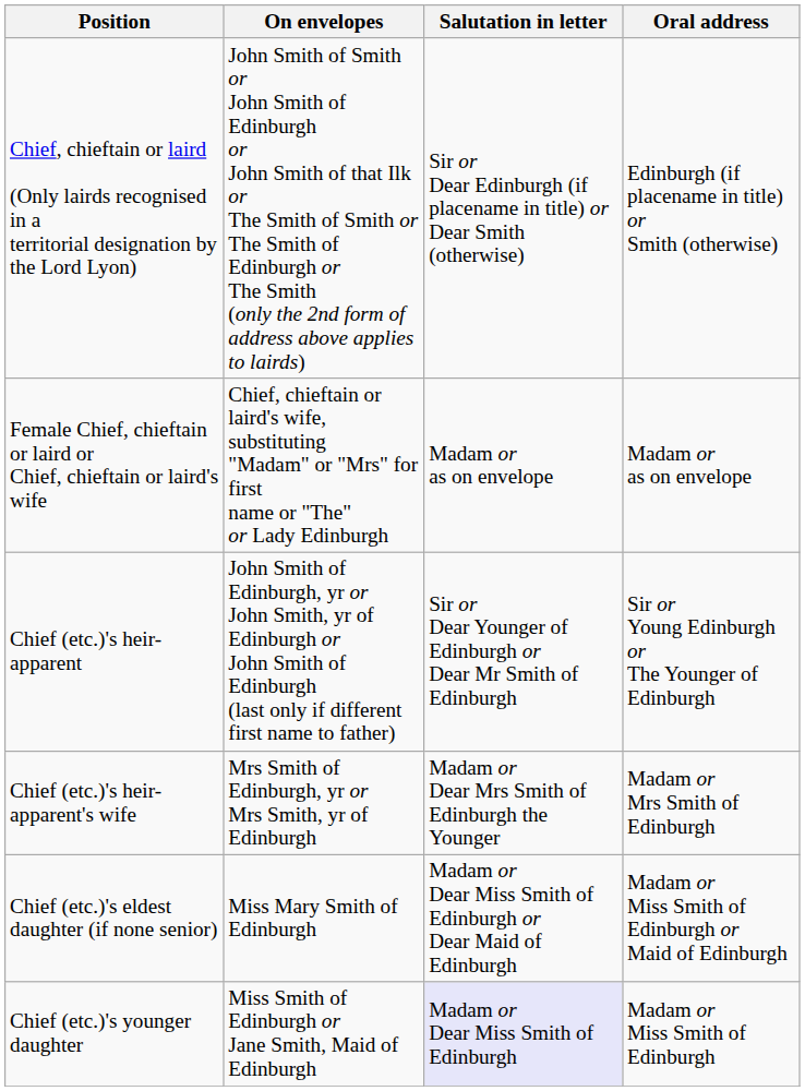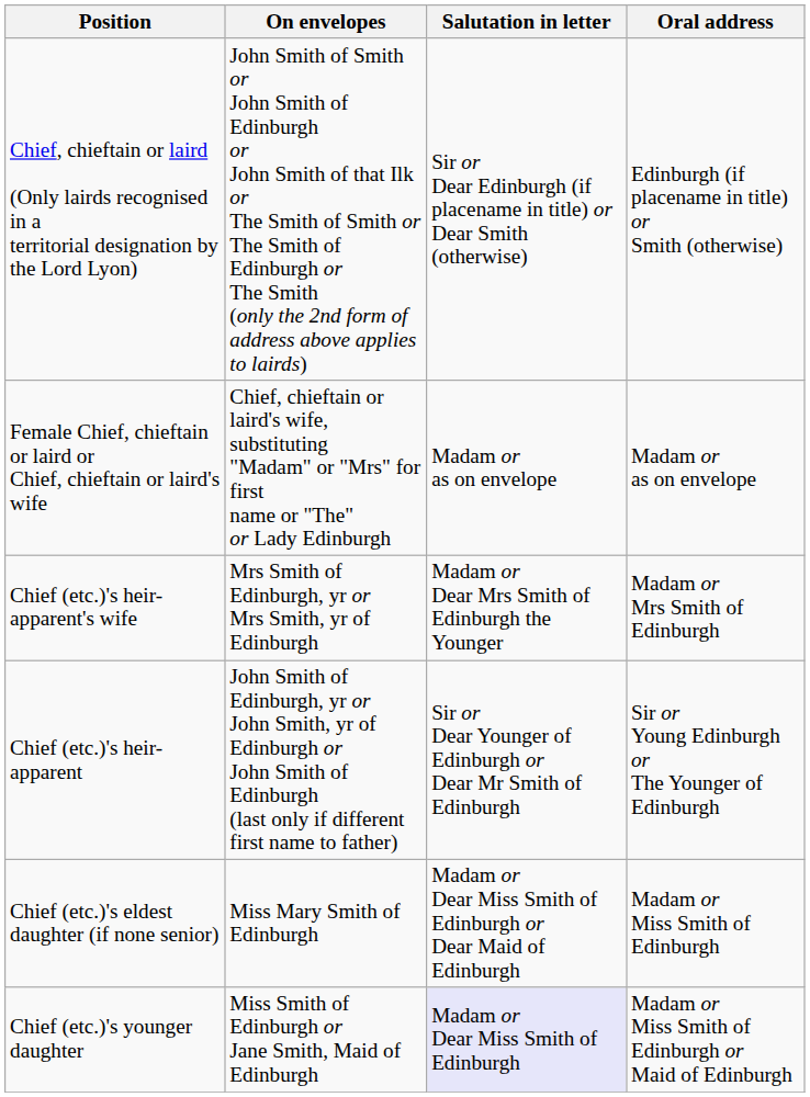rows swapped: Chief (etc.)'s heir-apparent <-> Chief (etc.)'s heir-apparent's wife
Chief (etc.)'s eldest daughter (if none senior) | Oral address: Madam or Miss Smith of Edinburgh or Maid of Edinburgh -> Madam or Miss Smith of Edinburgh
Chief (etc.)'s younger daughter | Oral address: Madam or Miss Smith of Edinburgh -> Madam or Miss Smith of Edinburgh or Maid of Edinburgh
